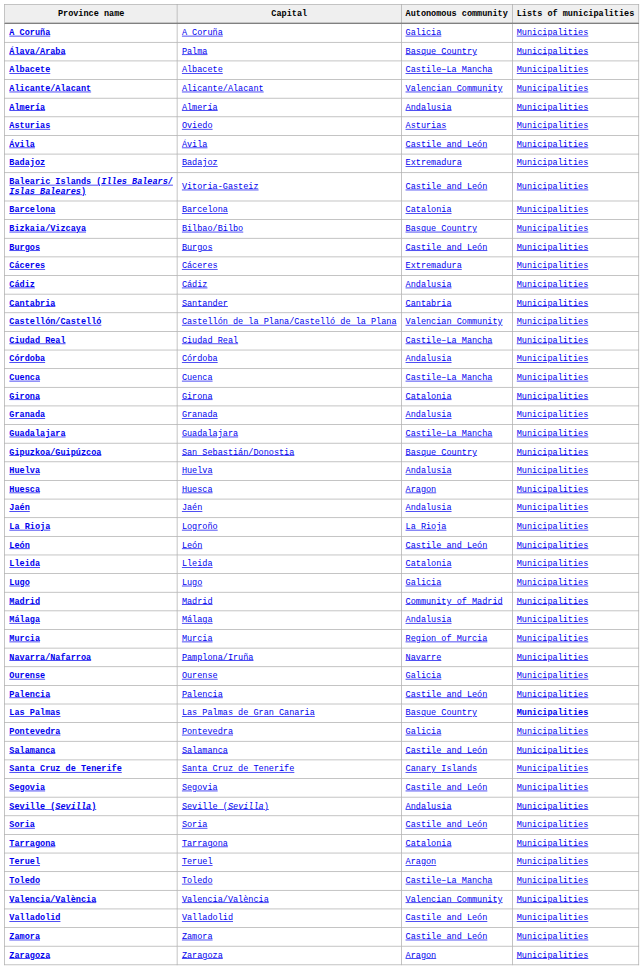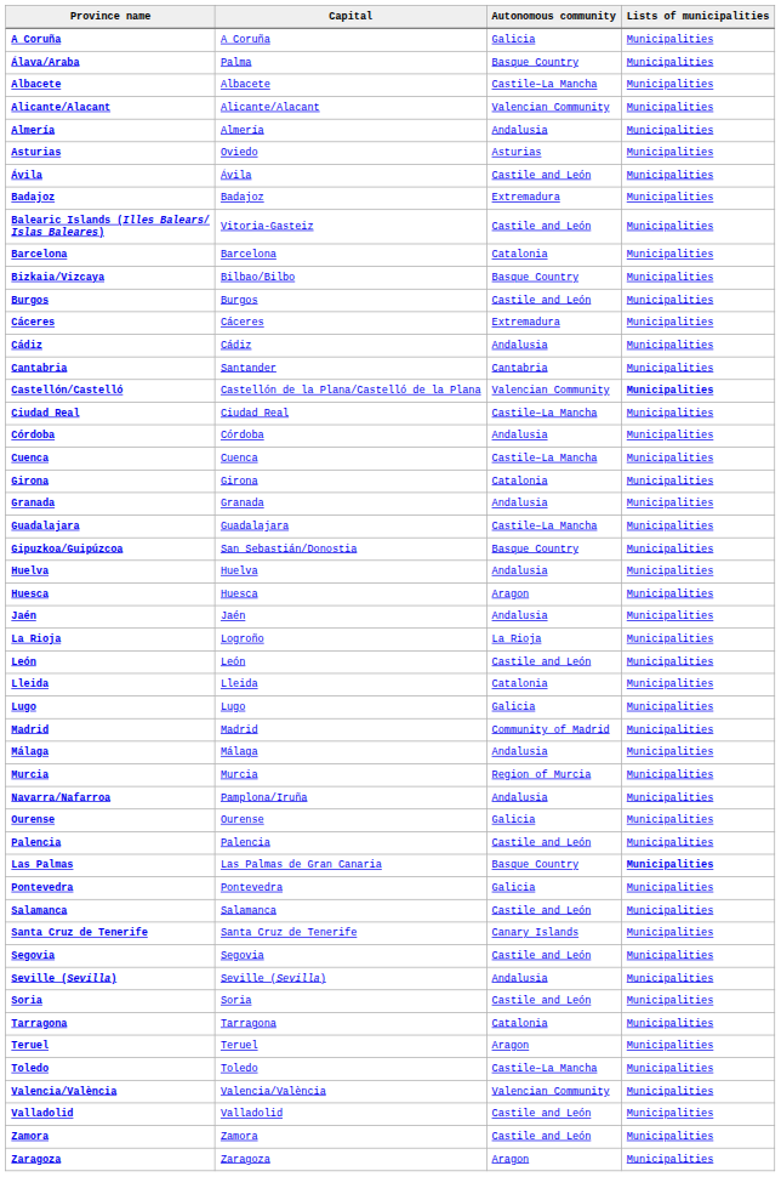Castellón/Castelló | Lists of municipalities: normal -> bold
Navarra/Nafarroa | Autonomous community: Navarre -> Andalusia
